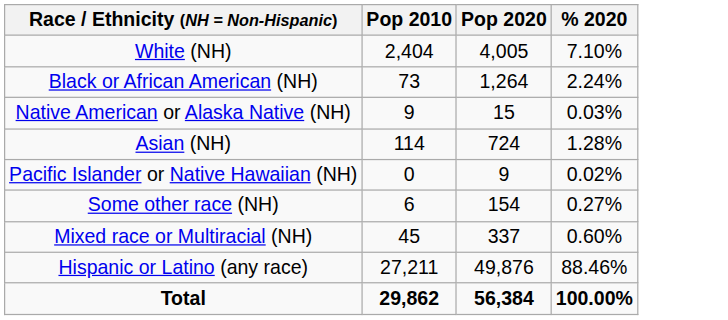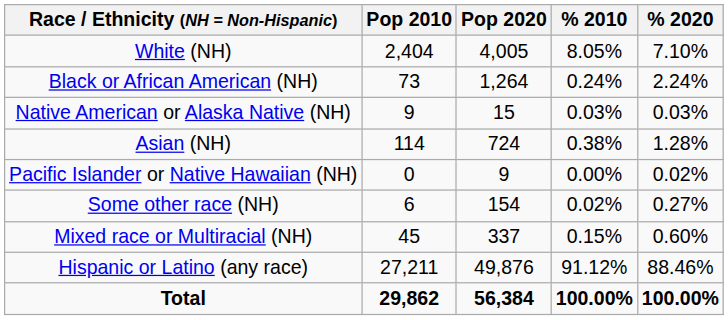+ column: % 2010 | 8.05% | 0.24% | 0.03% | 0.38% | 0.00% | 0.02% | 0.15% | 91.12% | 100.00%
